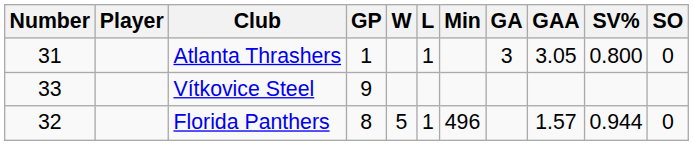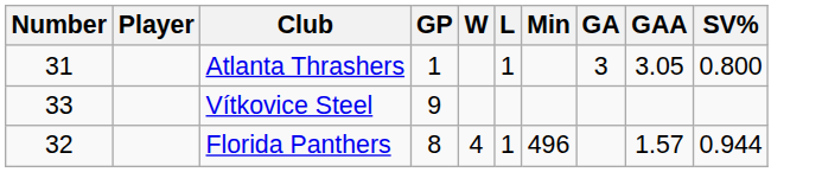- column: SO | 0 | 0
Florida Panthers | W: 5 -> 4
